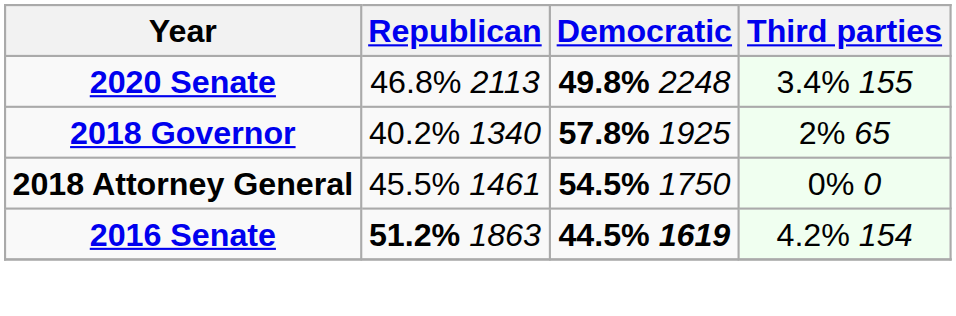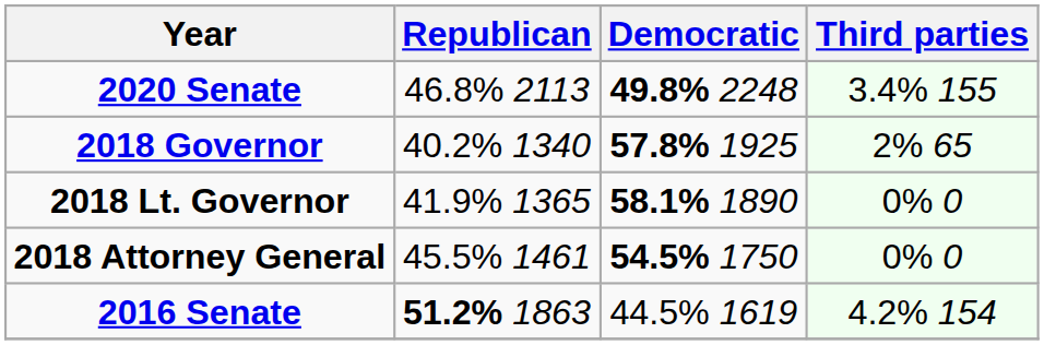+ row: 2018 Lt. Governor | 41.9% 1365 | 58.1% 1890 | 0% 0
2016 Senate | Democratic: bold -> normal
